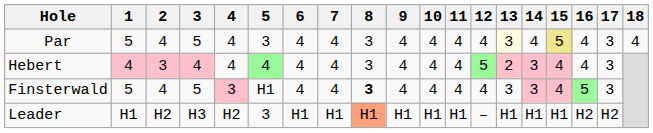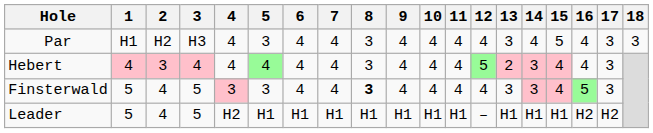Par | 1: 5 -> H1
Par | 2: 4 -> H2
Par | 3: 5 -> H3
Par | 13: lightyellow background -> no background
Par | 15: khaki background -> no background
Par | 18: 4 -> 3
Finsterwald | 5: H1 -> 3
Leader | 1: H1 -> 5
Leader | 2: H2 -> 4
Leader | 3: H3 -> 5
Leader | 5: 3 -> H1
Leader | 8: lightsalmon background -> no background
